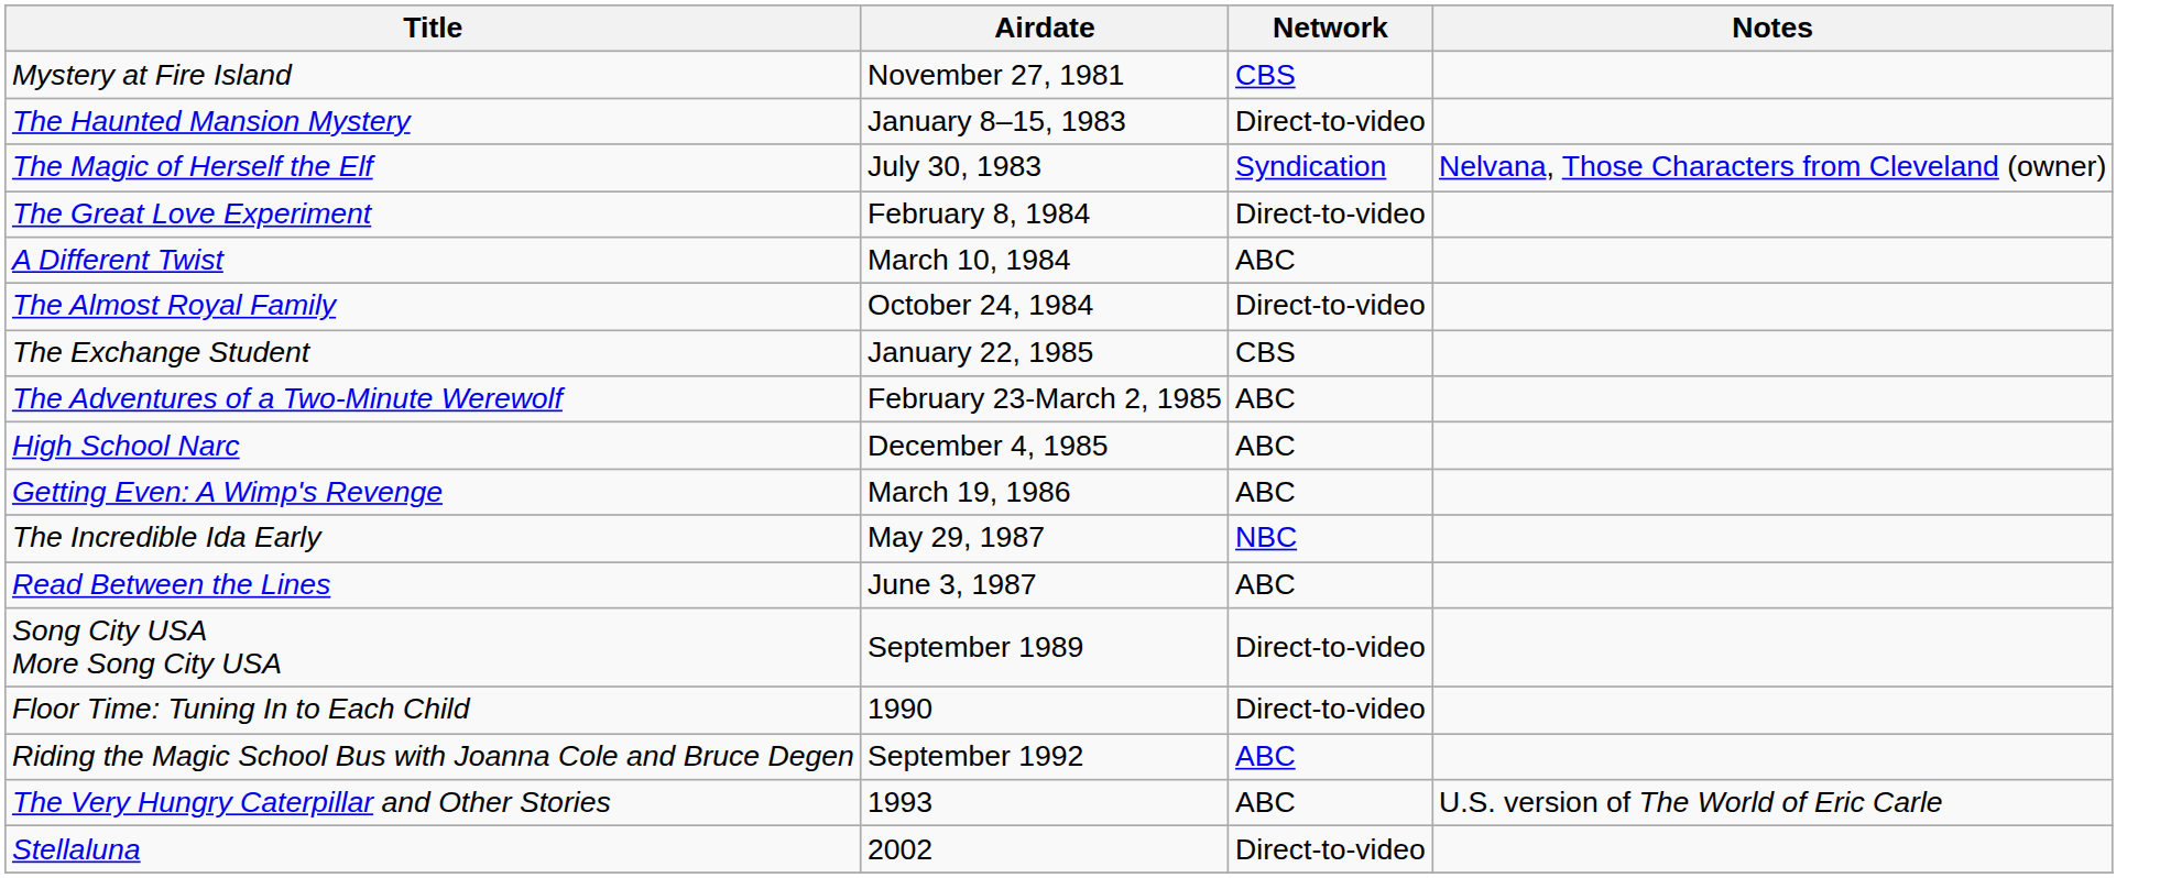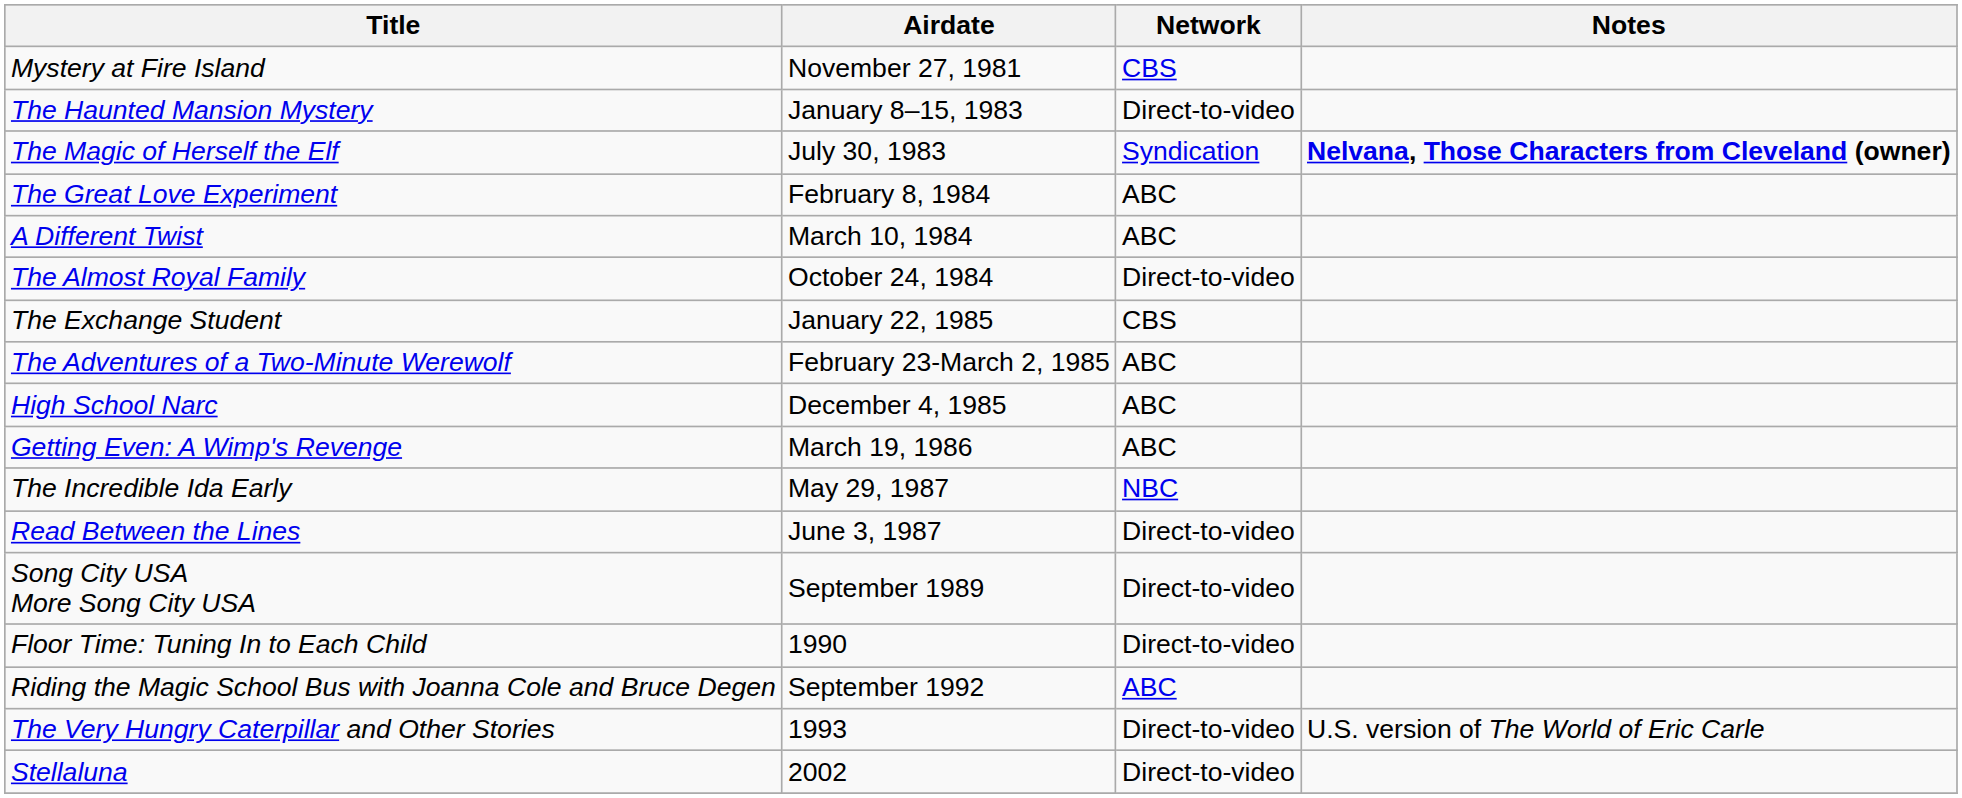The Magic of Herself the Elf | Notes: normal -> bold
The Great Love Experiment | Network: Direct-to-video -> ABC
Read Between the Lines | Network: ABC -> Direct-to-video
The Very Hungry Caterpillar and Other Stories | Network: ABC -> Direct-to-video
